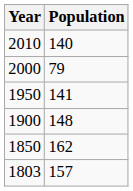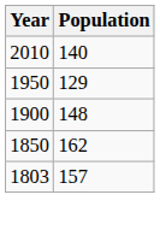- row: 2000 | 79
1950 | Population: 141 -> 129
